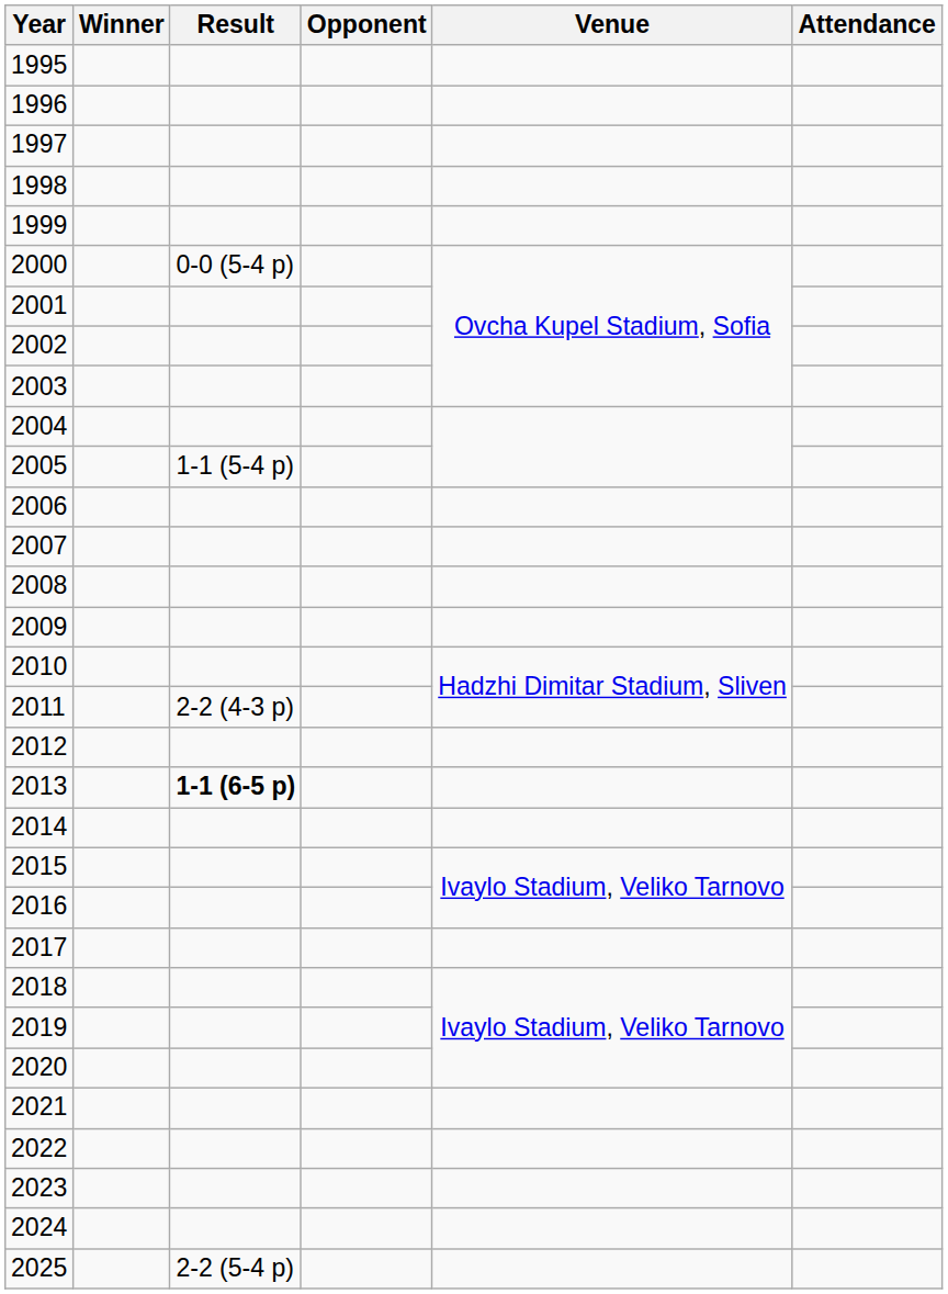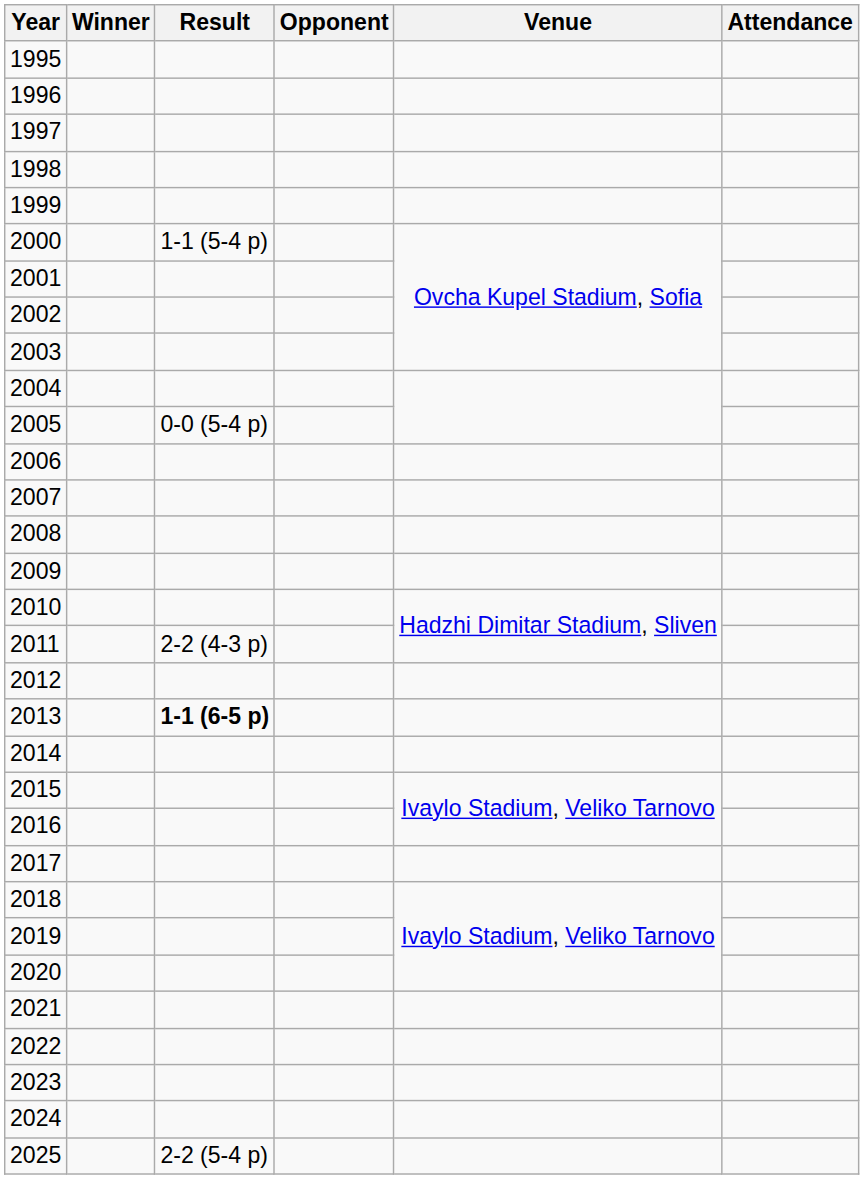2000 | Result: 0-0 (5-4 p) -> 1-1 (5-4 p)
2005 | Result: 1-1 (5-4 p) -> 0-0 (5-4 p)
